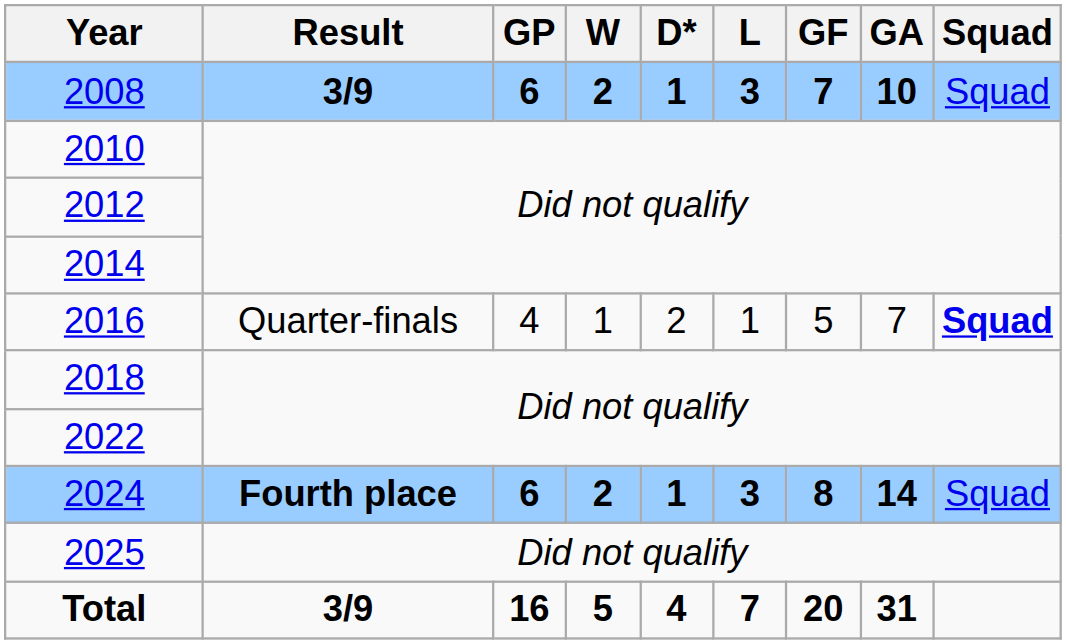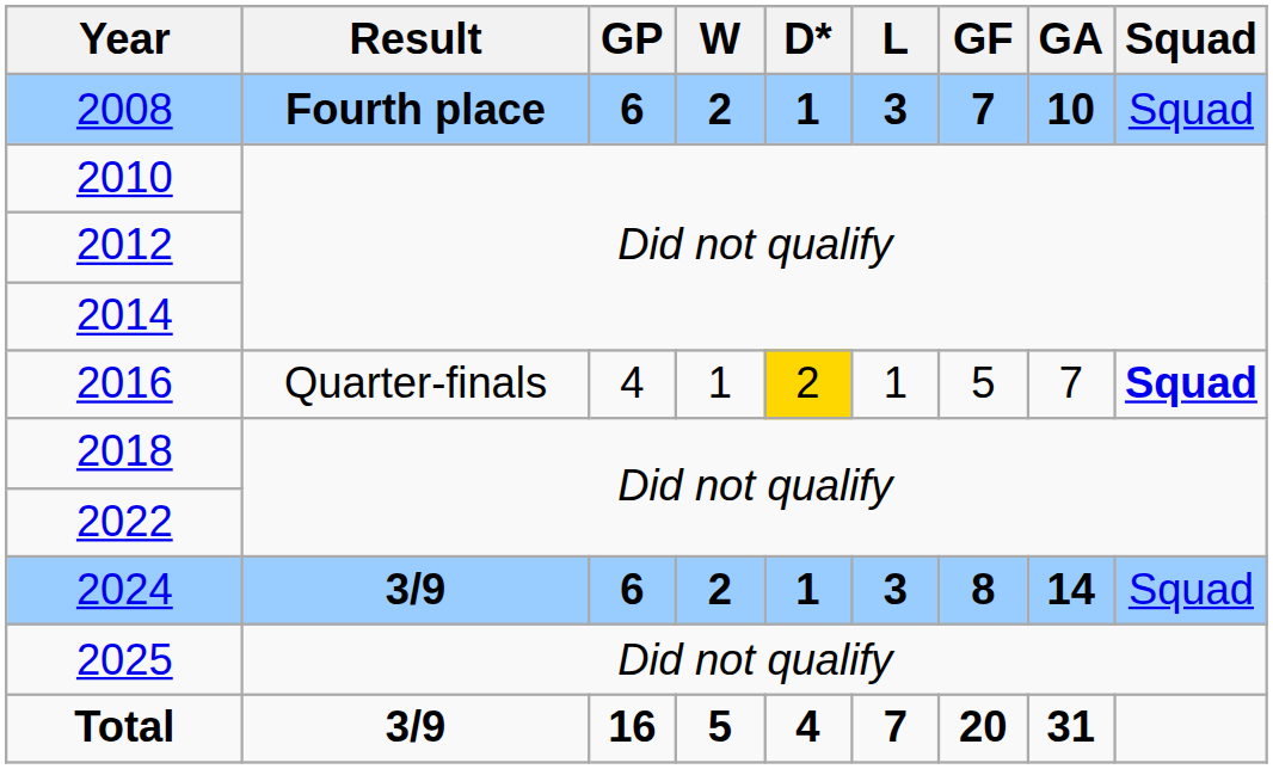2008 | Result: 3/9 -> Fourth place
2016 | D*: no background -> gold background
2024 | Result: Fourth place -> 3/9
